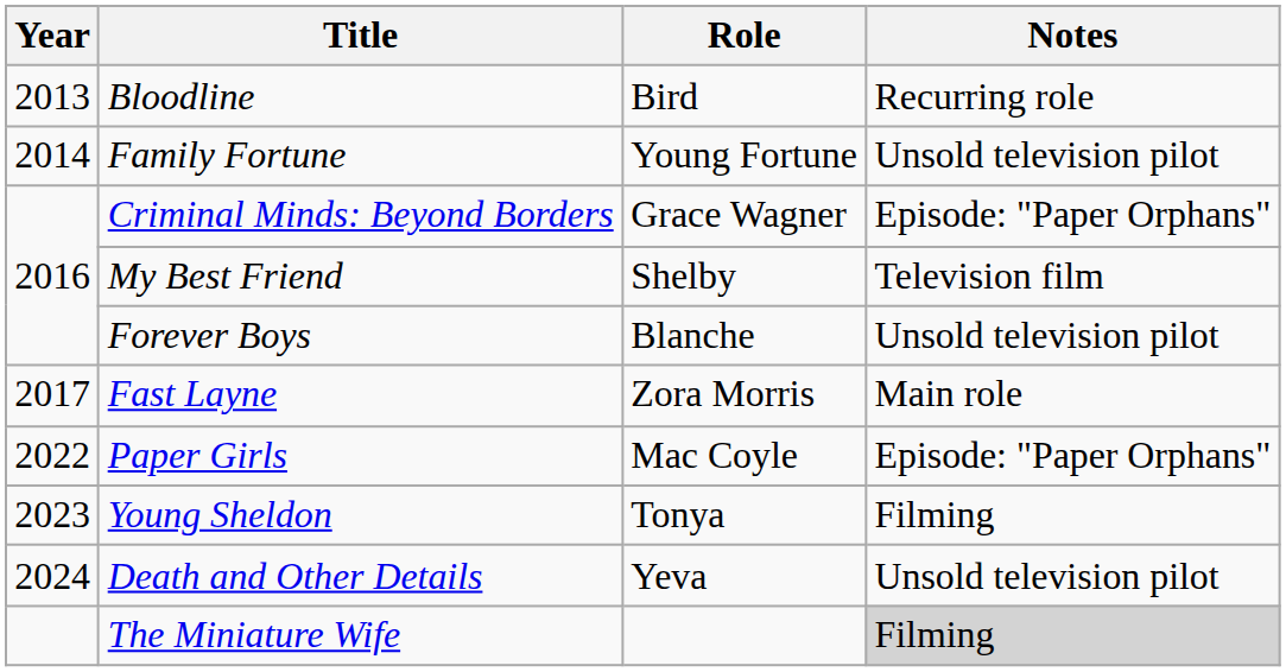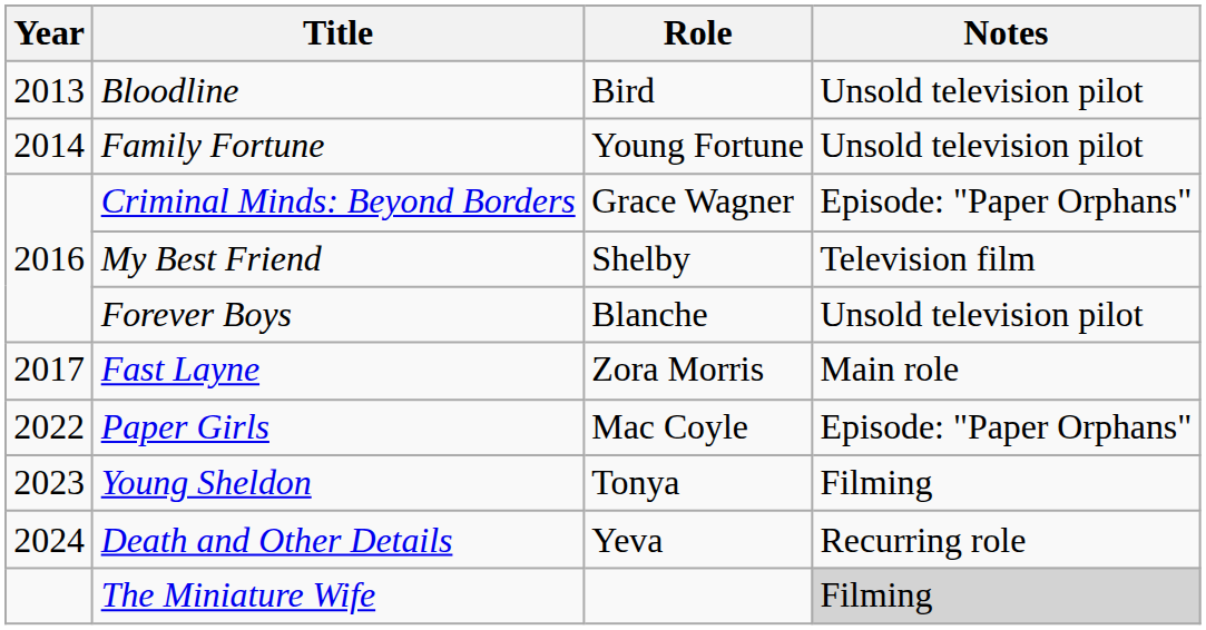Bloodline | Notes: Recurring role -> Unsold television pilot
Death and Other Details | Notes: Unsold television pilot -> Recurring role
